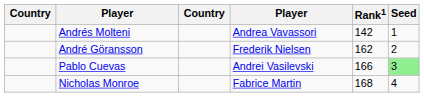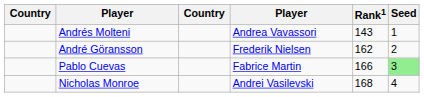Andrés Molteni | Rank1: 142 -> 143
Pablo Cuevas | column 4: Andrei Vasilevski -> Fabrice Martin
Nicholas Monroe | column 4: Fabrice Martin -> Andrei Vasilevski
